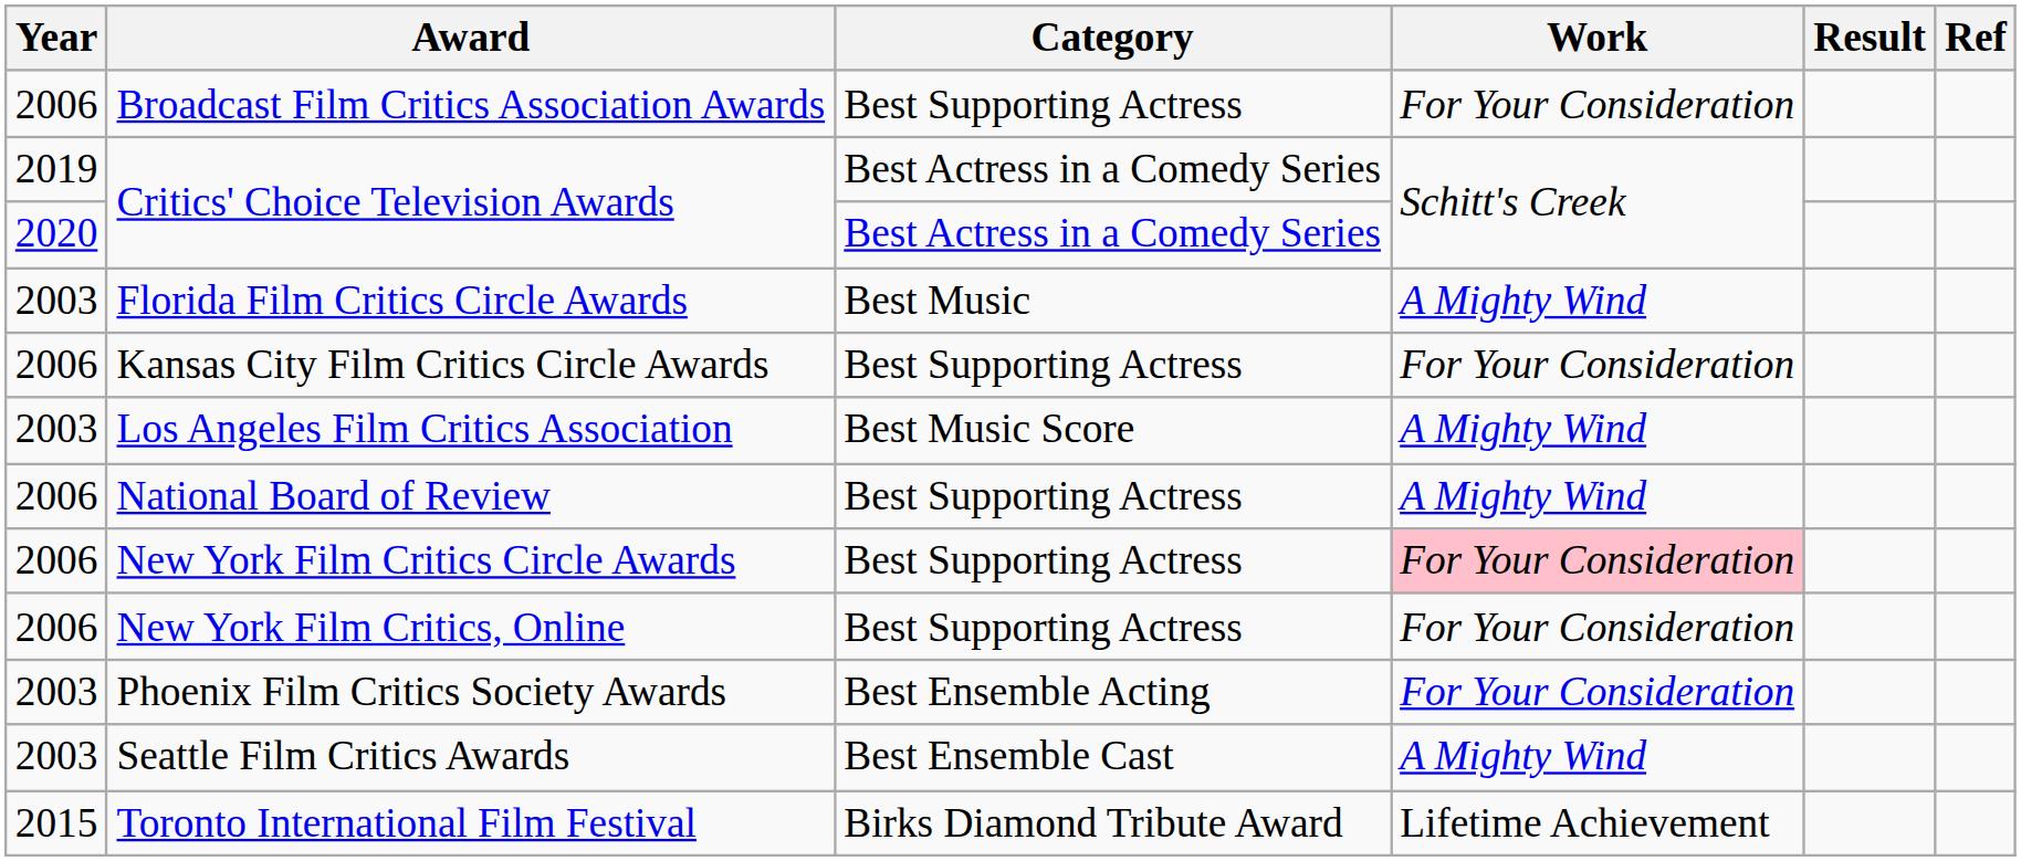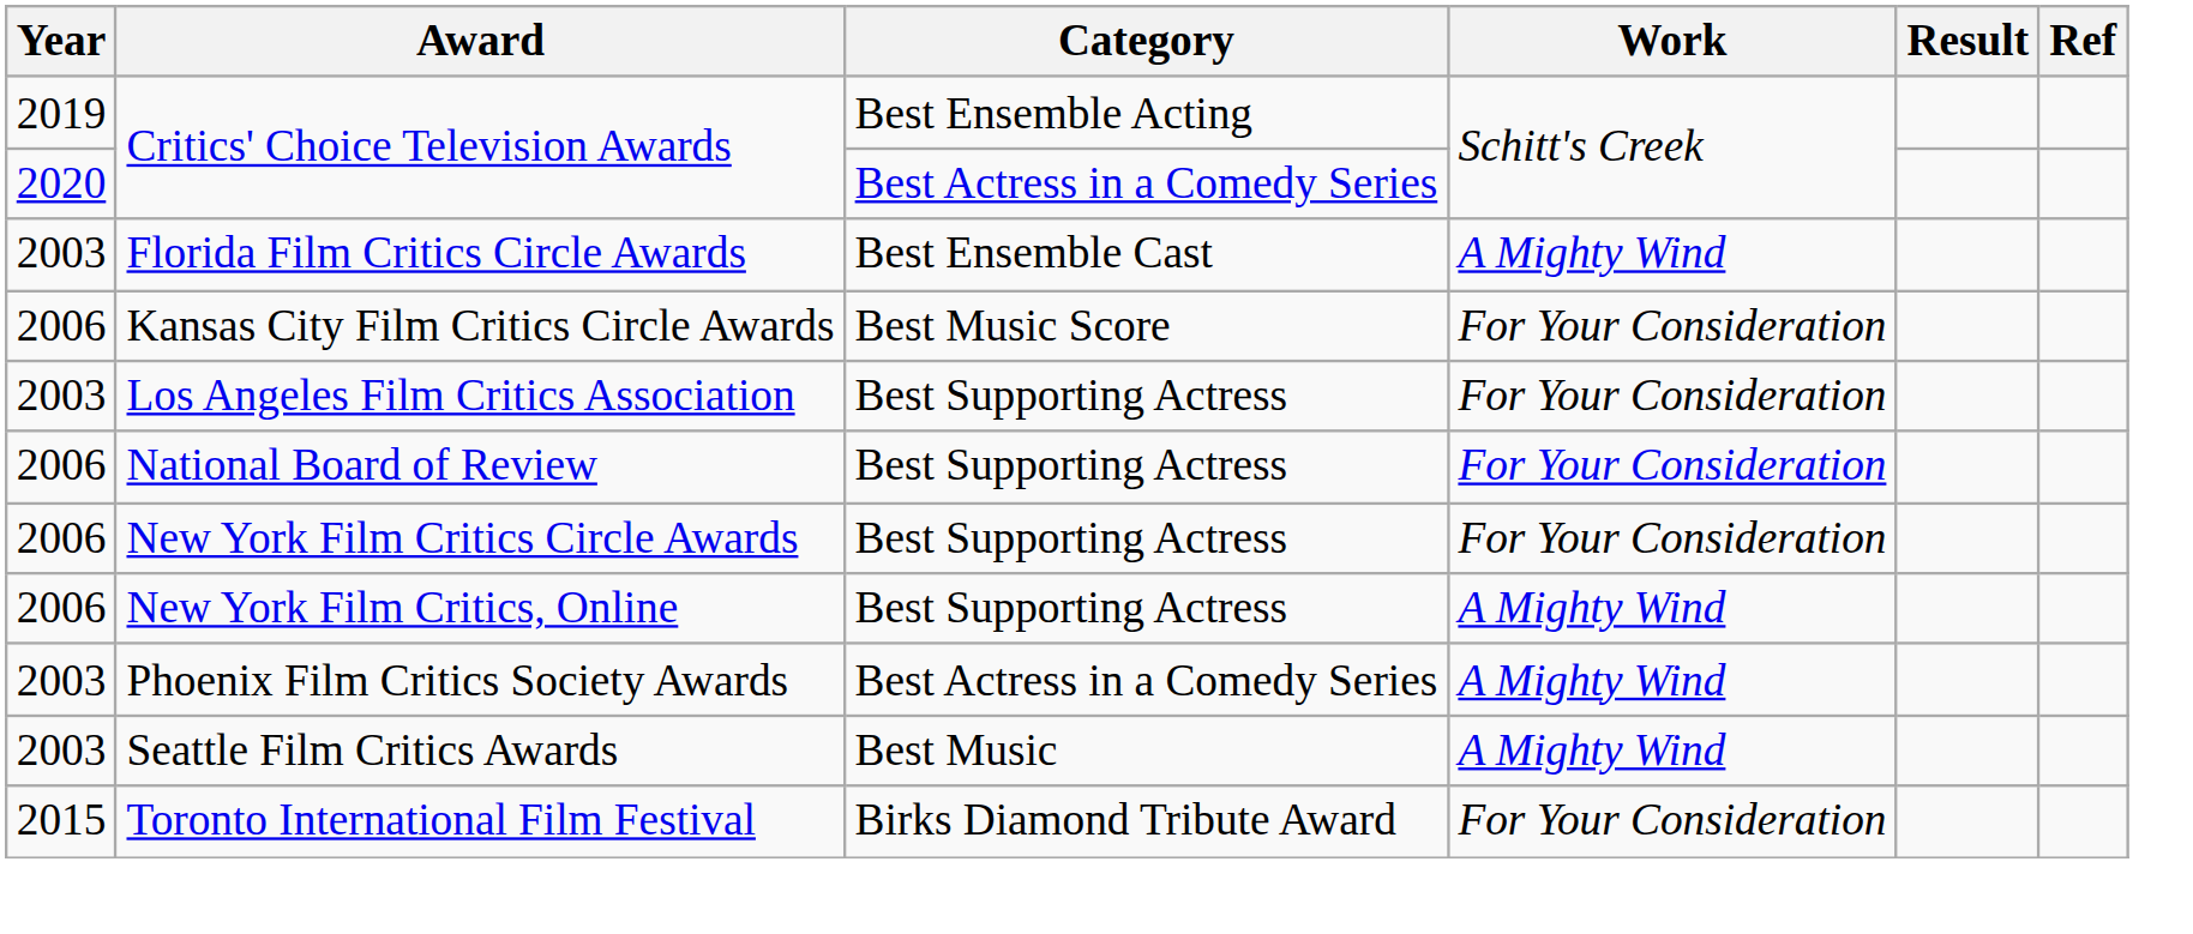- row: 2006 | Broadcast Film Critics Association Awards | Best Supporting Actress | For Your Consideration
2019 / Critics' Choice Television Awards | Category: Best Actress in a Comedy Series -> Best Ensemble Acting
Florida Film Critics Circle Awards | Category: Best Music -> Best Ensemble Cast
Kansas City Film Critics Circle Awards | Category: Best Supporting Actress -> Best Music Score
Los Angeles Film Critics Association | Category: Best Music Score -> Best Supporting Actress
Los Angeles Film Critics Association | Work: A Mighty Wind -> For Your Consideration
National Board of Review | Work: A Mighty Wind -> For Your Consideration
New York Film Critics Circle Awards | Work: pink background -> no background
New York Film Critics, Online | Work: For Your Consideration -> A Mighty Wind
Phoenix Film Critics Society Awards | Category: Best Ensemble Acting -> Best Actress in a Comedy Series
Phoenix Film Critics Society Awards | Work: For Your Consideration -> A Mighty Wind
Seattle Film Critics Awards | Category: Best Ensemble Cast -> Best Music
Toronto International Film Festival | Work: Lifetime Achievement -> For Your Consideration
